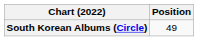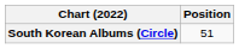South Korean Albums (Circle) | Position: 49 -> 51
